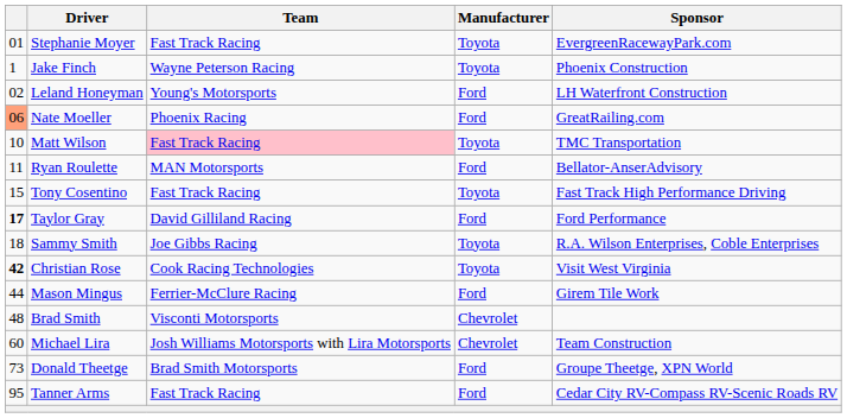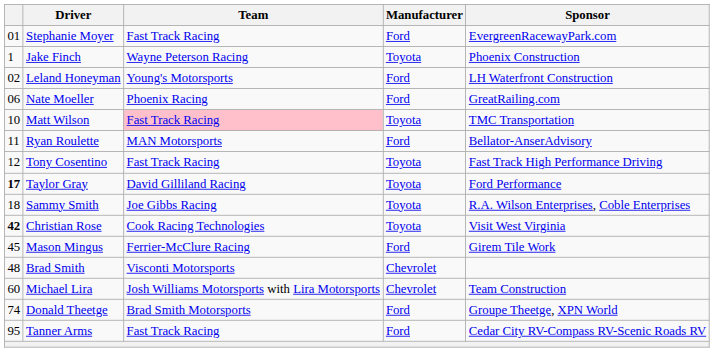Stephanie Moyer | Manufacturer: Toyota -> Ford
Nate Moeller | column 1: lightsalmon background -> no background
Tony Cosentino | column 1: 15 -> 12
Taylor Gray | Manufacturer: Ford -> Toyota
Mason Mingus | column 1: 44 -> 45
Donald Theetge | column 1: 73 -> 74
